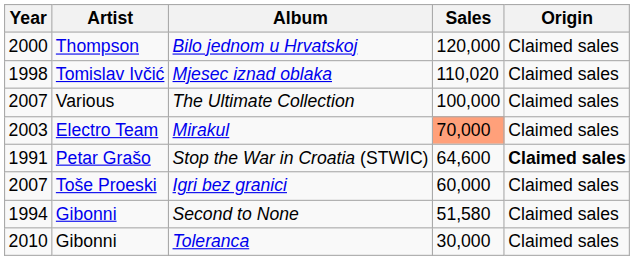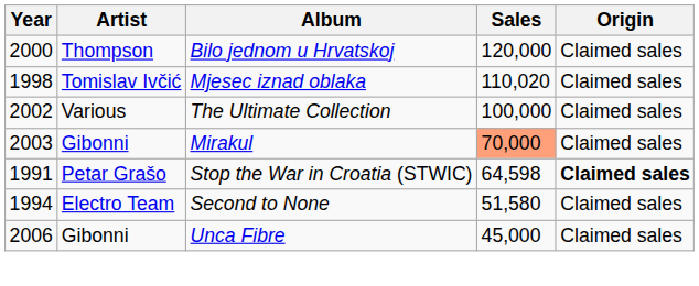The Ultimate Collection | Year: 2007 -> 2002
Mirakul | Artist: Electro Team -> Gibonni
Stop the War in Croatia (STWIC) | Sales: 64,600 -> 64,598
- row: 2007 | Toše Proeski | Igri bez granici | 60,000 | Claimed sales
Second to None | Artist: Gibonni -> Electro Team
+ row: 2006 | Gibonni | Unca Fibre | 45,000 | Claimed sales
- row: 2010 | Gibonni | Toleranca | 30,000 | Claimed sales
